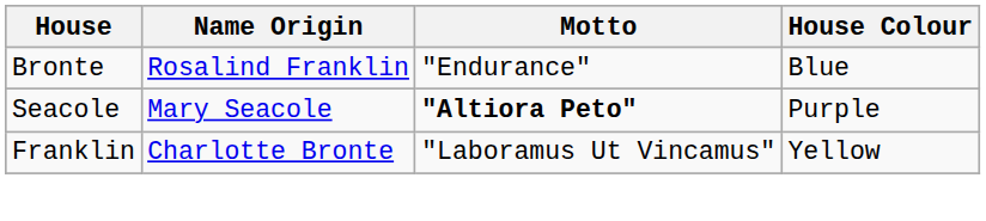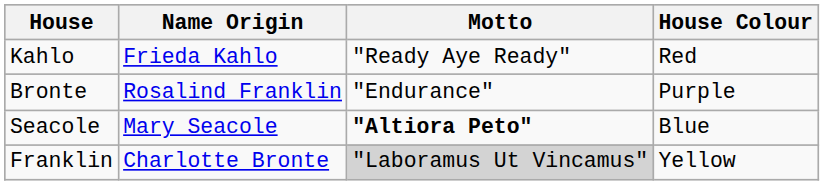+ row: Kahlo | Frieda Kahlo | "Ready Aye Ready" | Red
Bronte | House Colour: Blue -> Purple
Seacole | House Colour: Purple -> Blue
Franklin | Motto: no background -> lightgrey background
